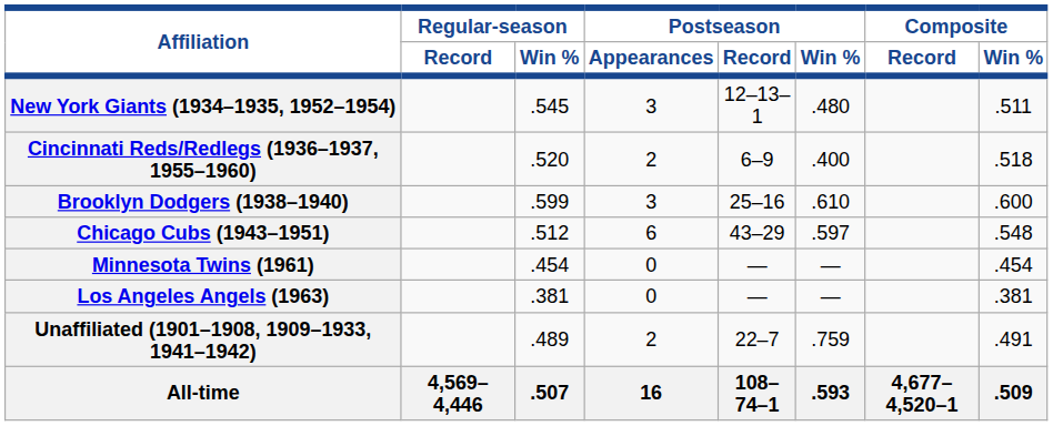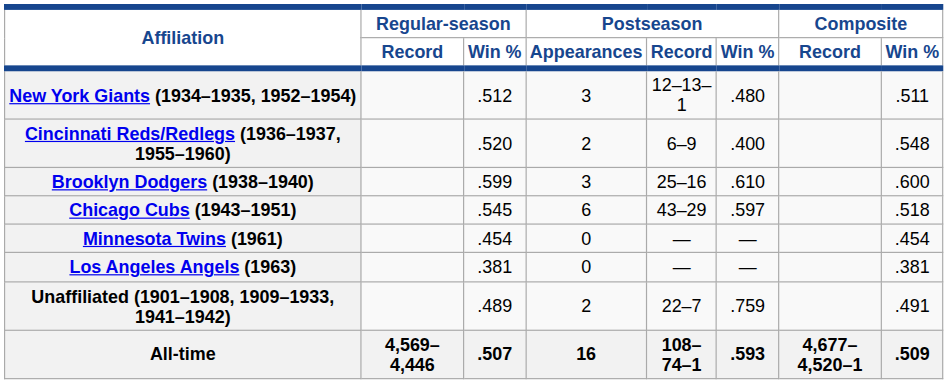New York Giants (1934–1935, 1952–1954) | Regular-season / Win %: .545 -> .512
Cincinnati Reds/Redlegs (1936–1937, 1955–1960) | Composite / Win %: .518 -> .548
Chicago Cubs (1943–1951) | Regular-season / Win %: .512 -> .545
Chicago Cubs (1943–1951) | Composite / Win %: .548 -> .518
